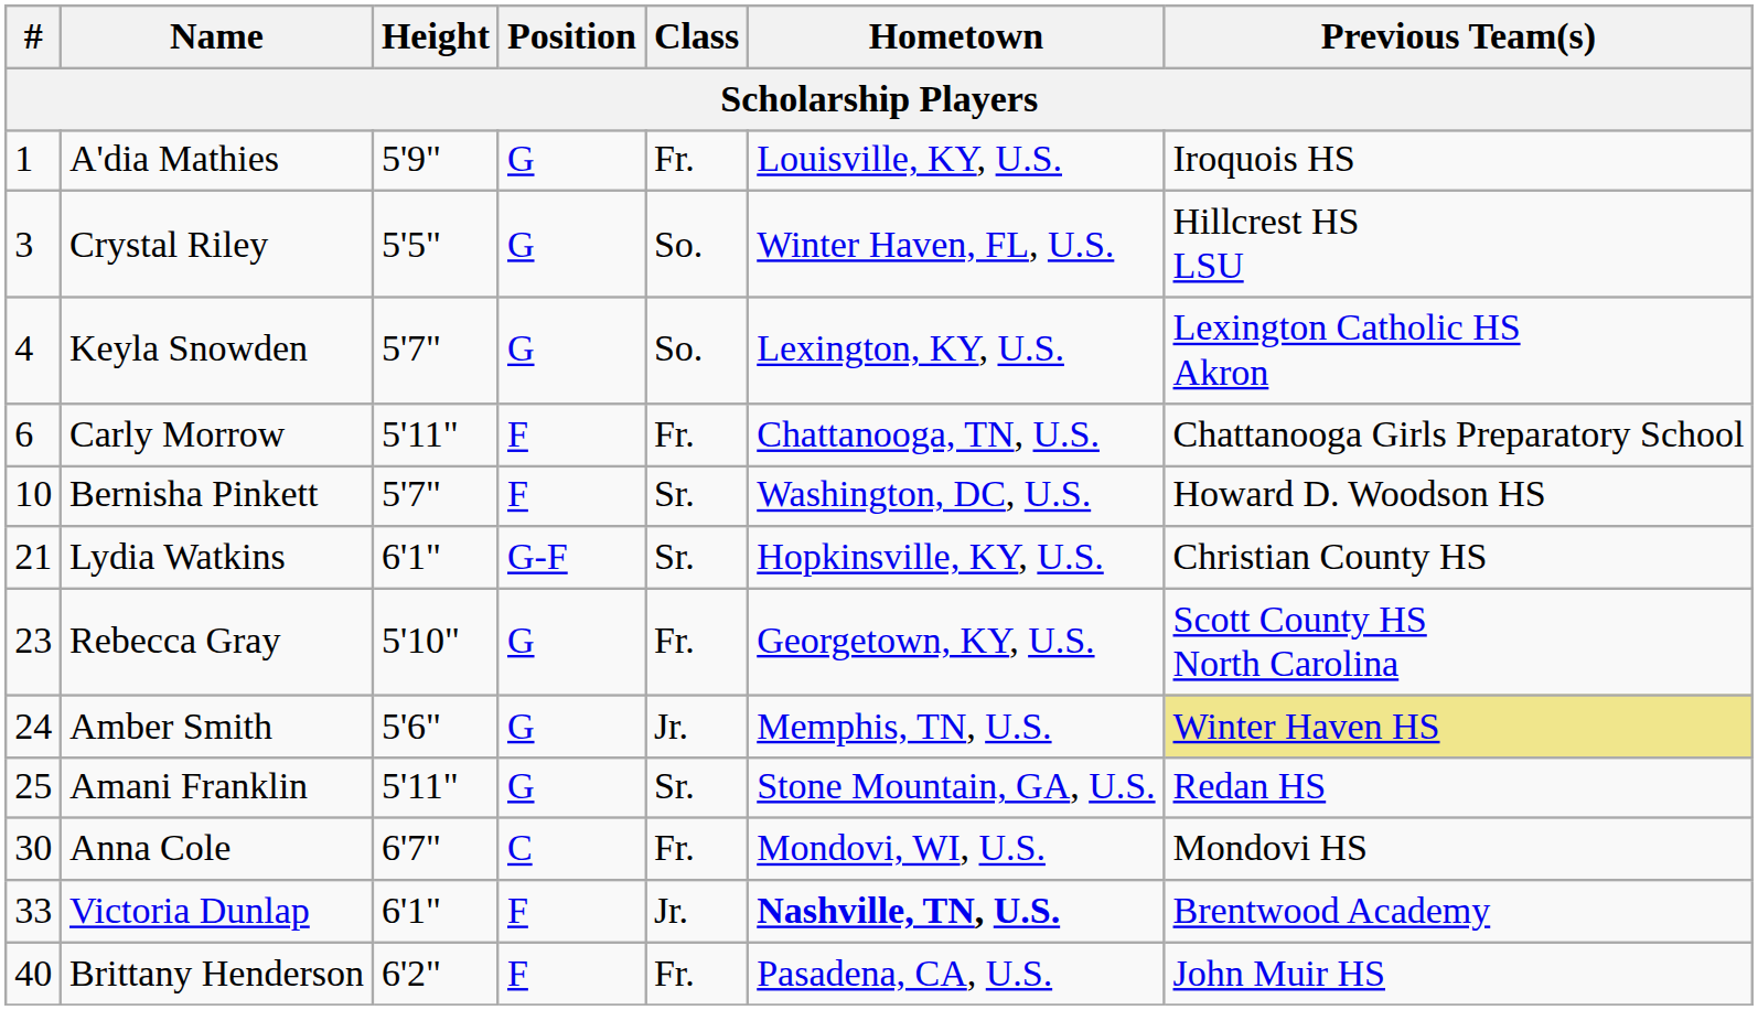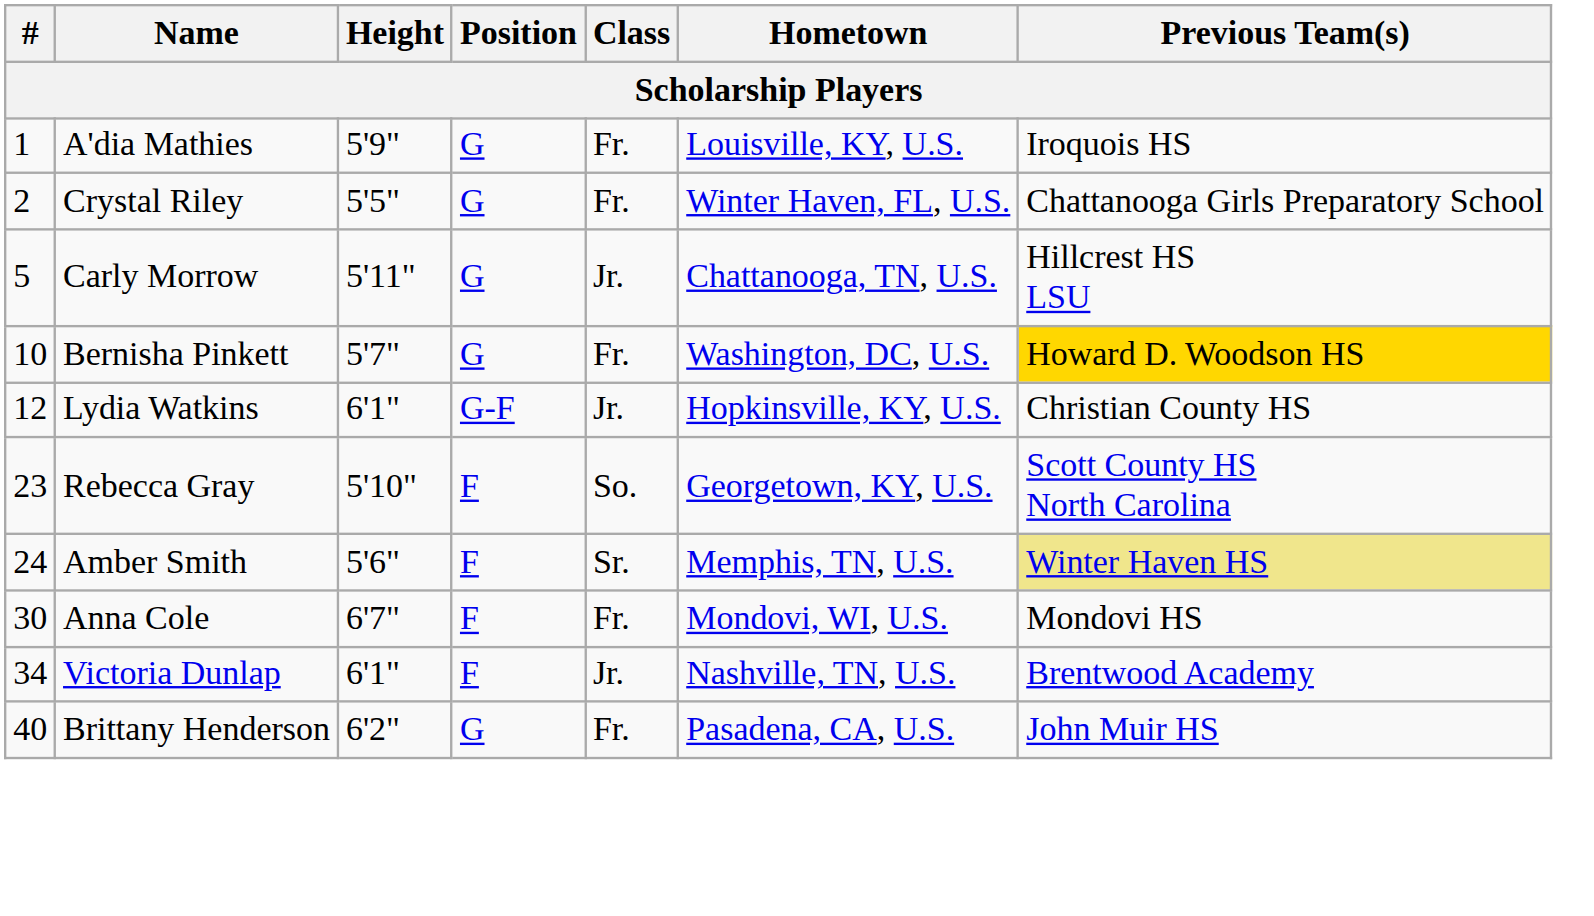Crystal Riley | #: 3 -> 2
Crystal Riley | Class: So. -> Fr.
Crystal Riley | Previous Team(s): Hillcrest HS LSU -> Chattanooga Girls Preparatory School
- row: 4 | Keyla Snowden | 5'7" | G | So. | Lexington, KY, U.S. | Lexington Catholic HS Akron
Carly Morrow | #: 6 -> 5
Carly Morrow | Position: F -> G
Carly Morrow | Class: Fr. -> Jr.
Carly Morrow | Previous Team(s): Chattanooga Girls Preparatory School -> Hillcrest HS LSU
Bernisha Pinkett | Position: F -> G
Bernisha Pinkett | Class: Sr. -> Fr.
Bernisha Pinkett | Previous Team(s): no background -> gold background
Lydia Watkins | #: 21 -> 12
Lydia Watkins | Class: Sr. -> Jr.
Rebecca Gray | Position: G -> F
Rebecca Gray | Class: Fr. -> So.
Amber Smith | Position: G -> F
Amber Smith | Class: Jr. -> Sr.
- row: 25 | Amani Franklin | 5'11" | G | Sr. | Stone Mountain, GA, U.S. | Redan HS
Anna Cole | Position: C -> F
Victoria Dunlap | #: 33 -> 34
Victoria Dunlap | Hometown: bold -> normal
Brittany Henderson | Position: F -> G
